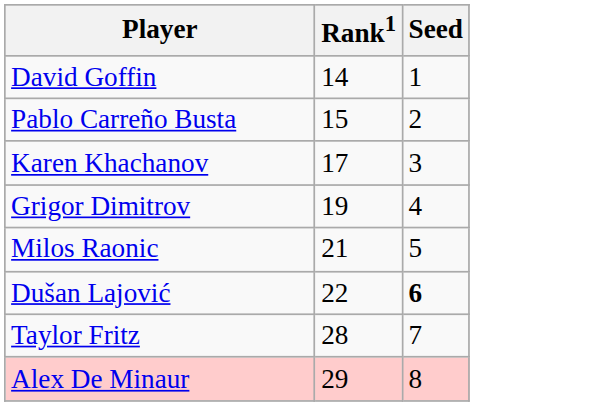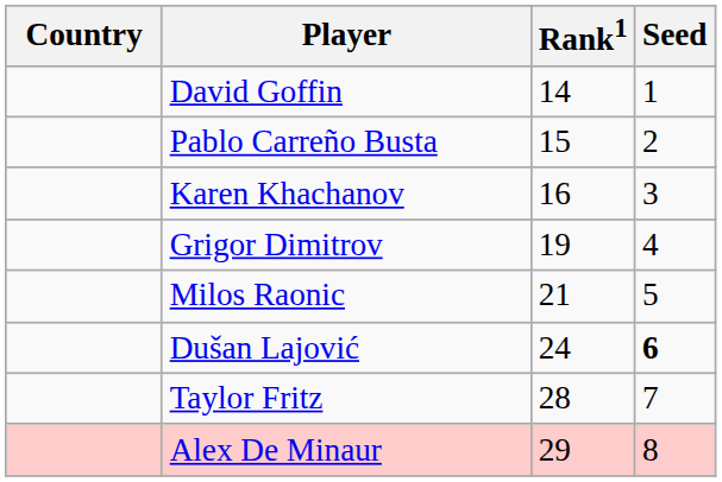+ column: Country
Karen Khachanov | Rank1: 17 -> 16
Dušan Lajović | Rank1: 22 -> 24
